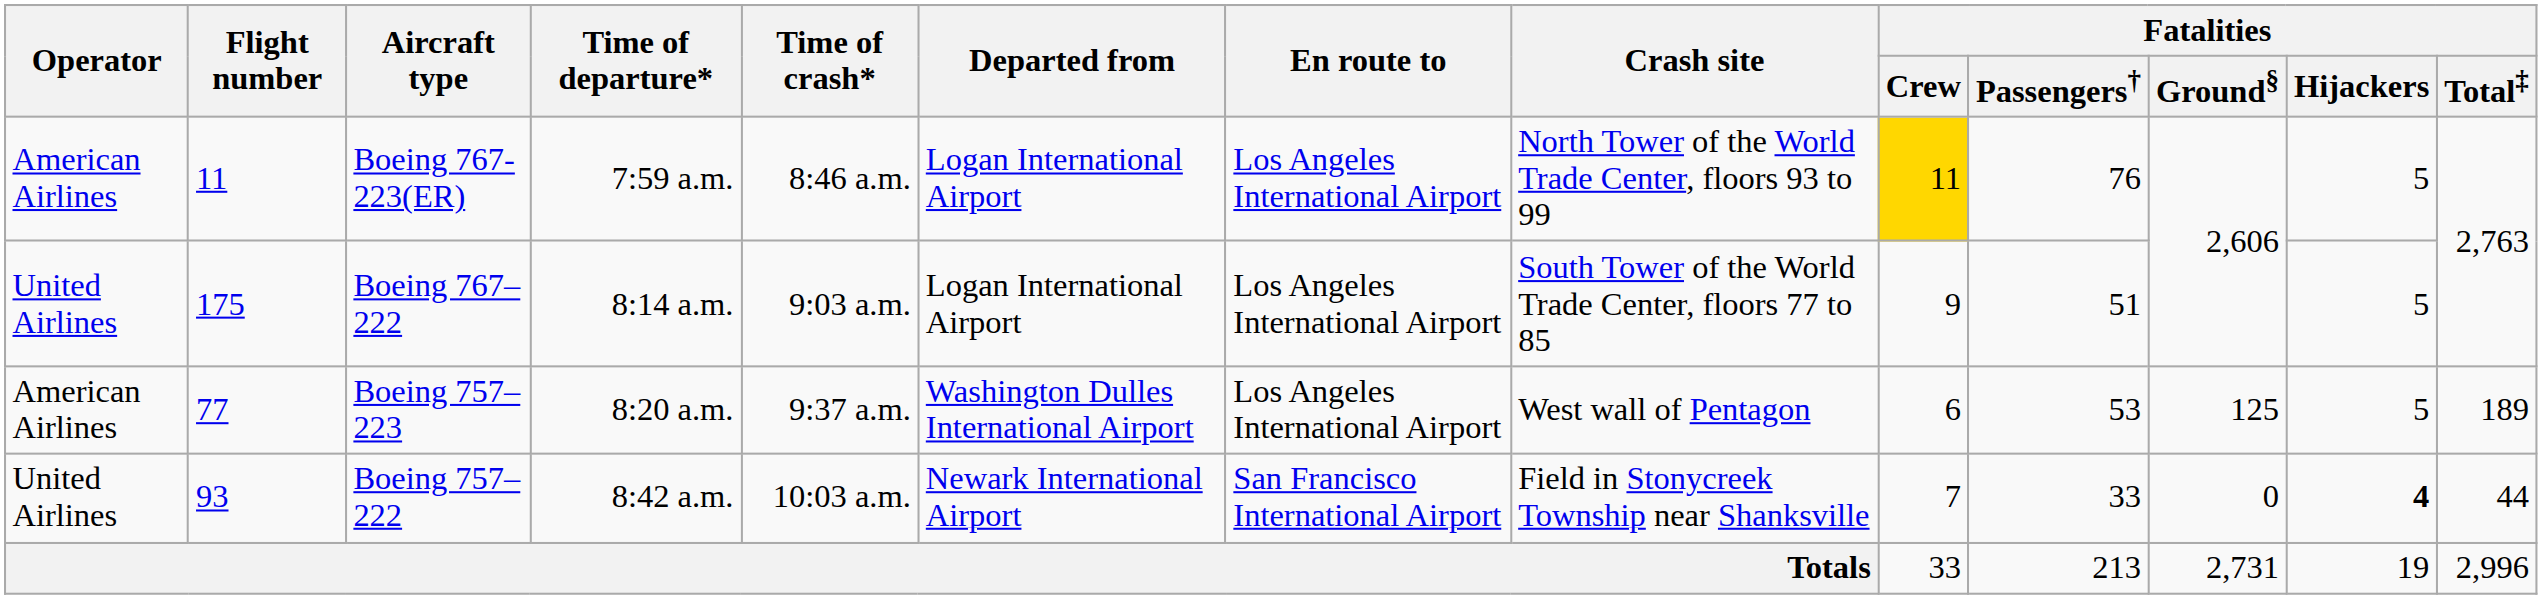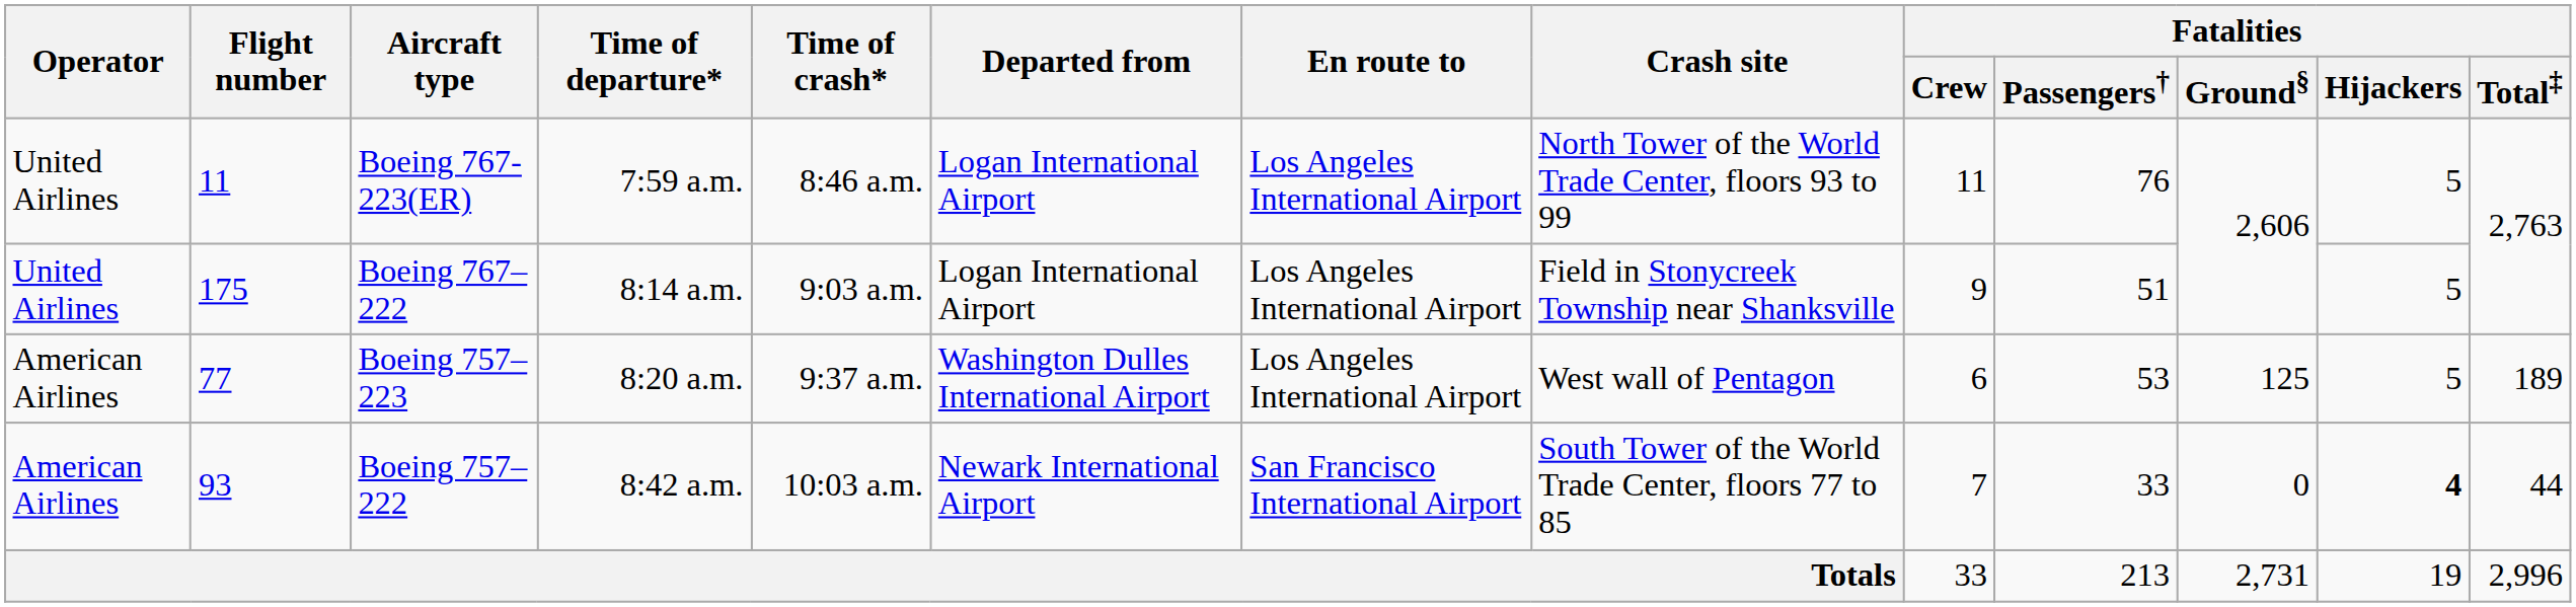Boeing 767-223(ER) | Operator: American Airlines -> United Airlines
Boeing 767-223(ER) | Fatalities / Crew: gold background -> no background
Boeing 767–222 | Crash site: South Tower of the World Trade Center, floors 77 to 85 -> Field in Stonycreek Township near Shanksville
Boeing 757–222 | Operator: United Airlines -> American Airlines
Boeing 757–222 | Crash site: Field in Stonycreek Township near Shanksville -> South Tower of the World Trade Center, floors 77 to 85
